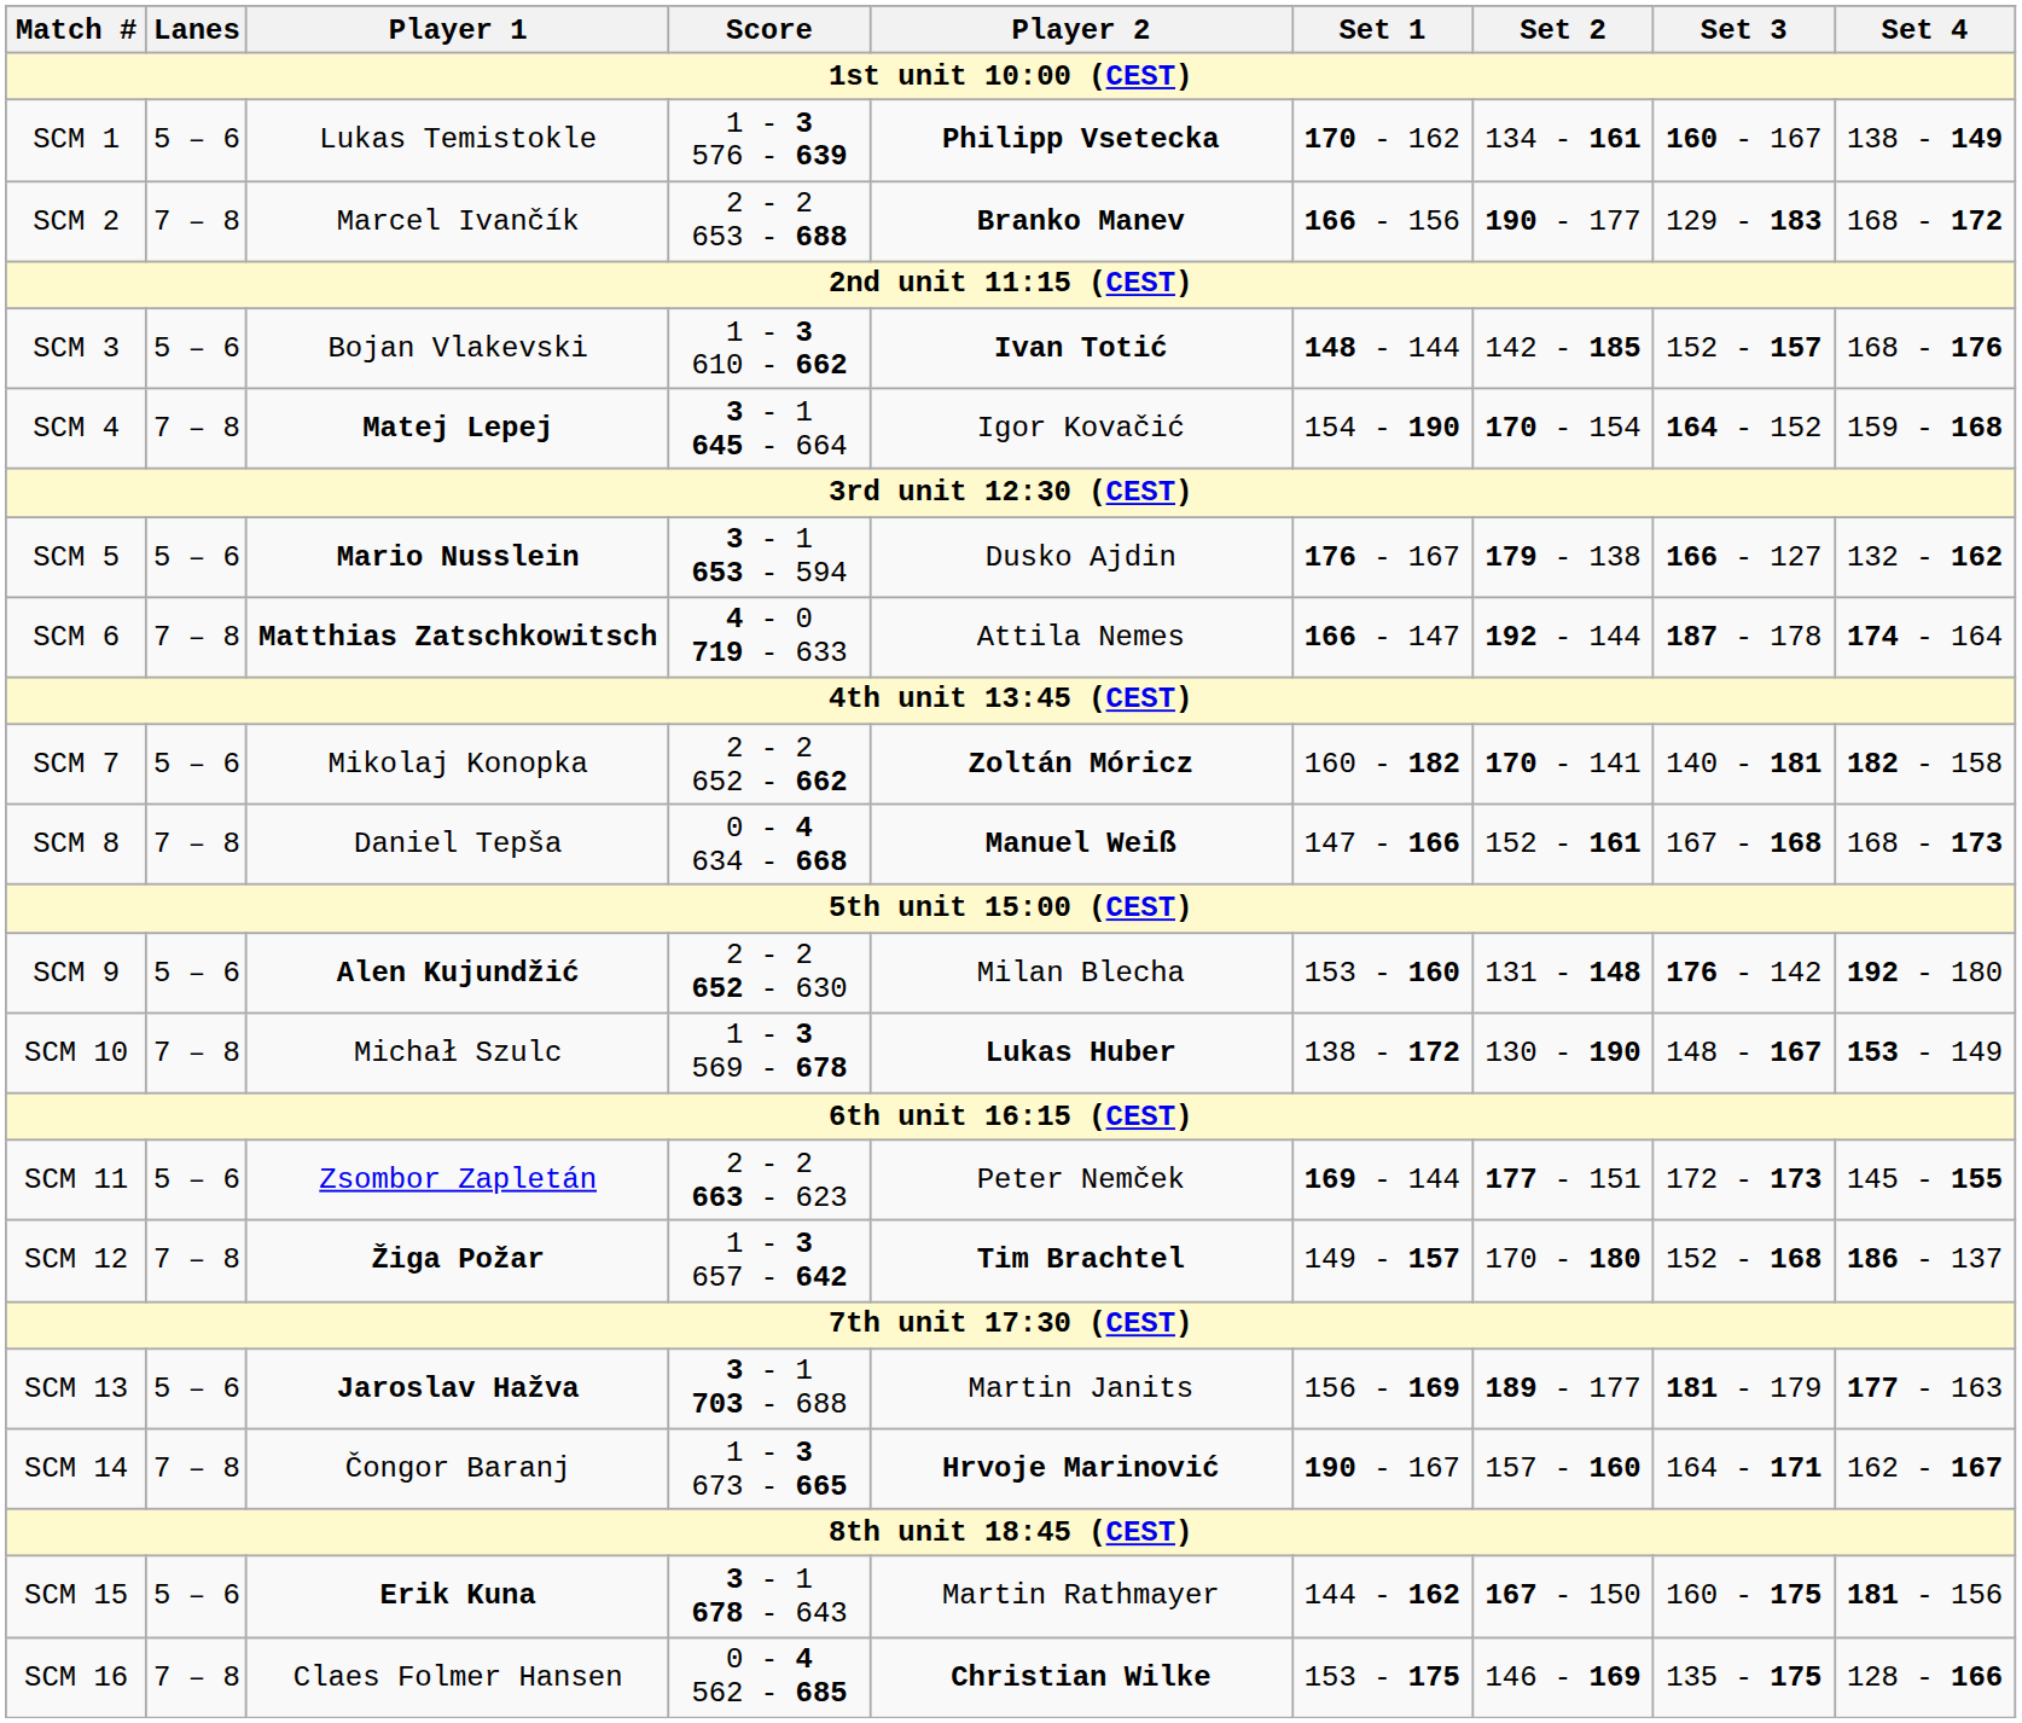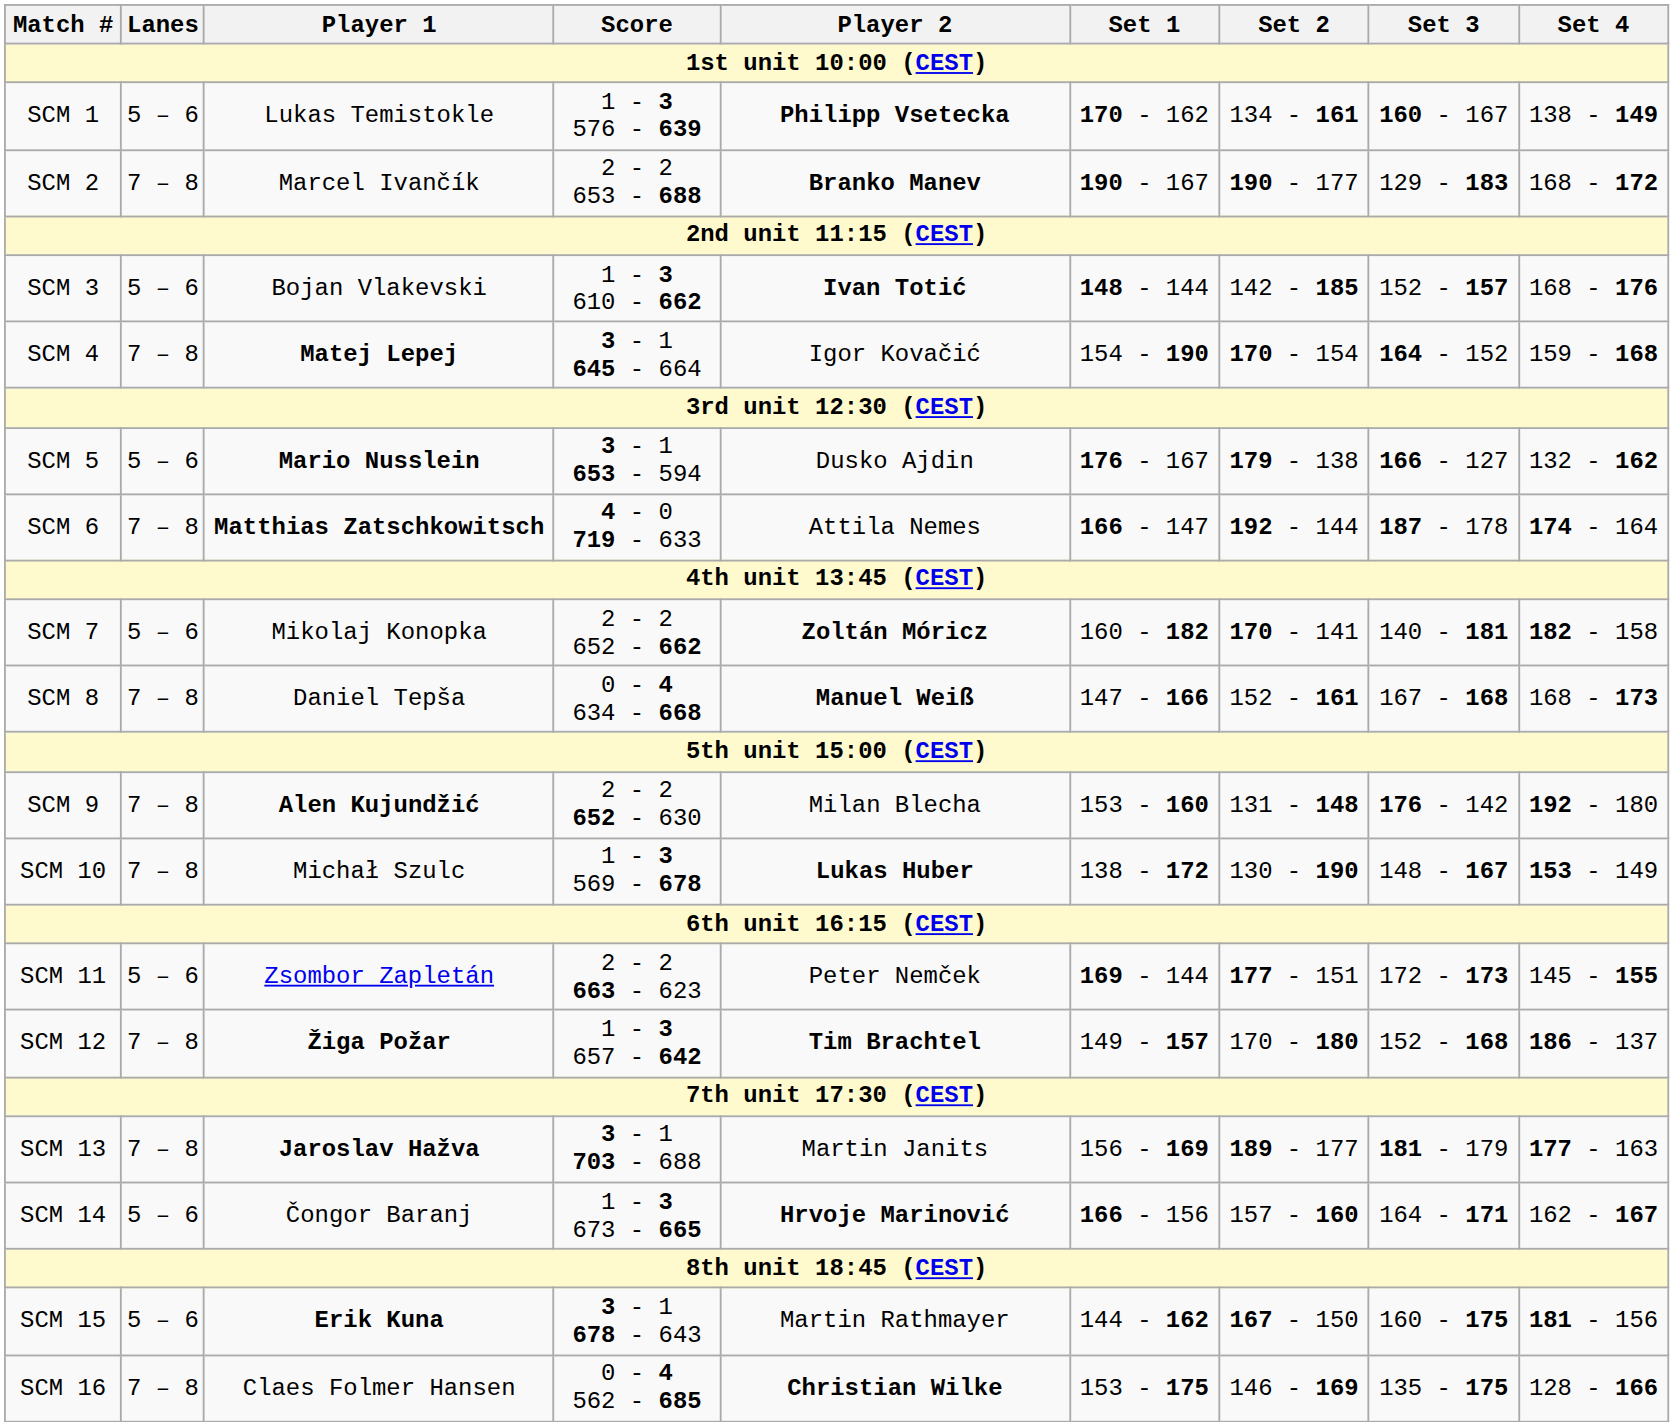SCM 2 | Set 1: 166 - 156 -> 190 - 167
SCM 9 | Lanes: 5 – 6 -> 7 – 8
SCM 13 | Lanes: 5 – 6 -> 7 – 8
SCM 14 | Lanes: 7 – 8 -> 5 – 6
SCM 14 | Set 1: 190 - 167 -> 166 - 156
